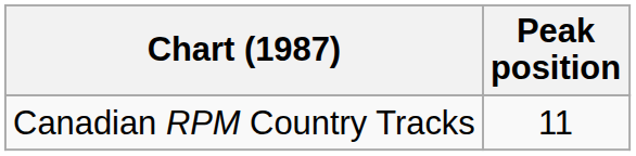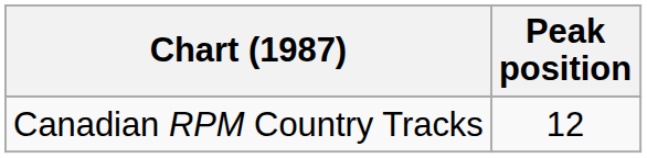Canadian RPM Country Tracks | Peak position: 11 -> 12
